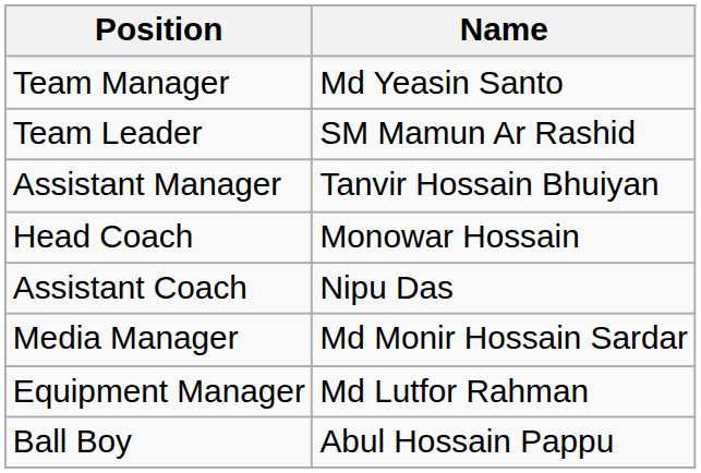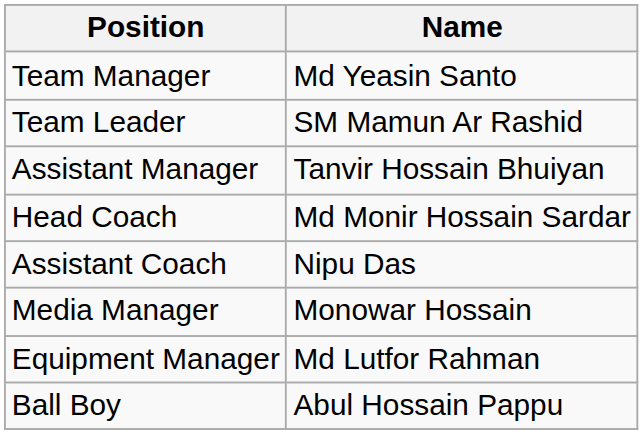Head Coach | Name: Monowar Hossain -> Md Monir Hossain Sardar
Media Manager | Name: Md Monir Hossain Sardar -> Monowar Hossain
